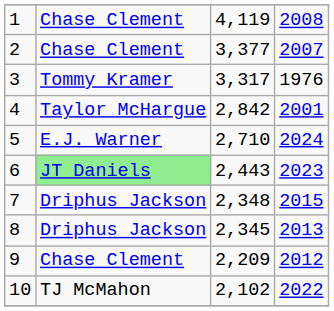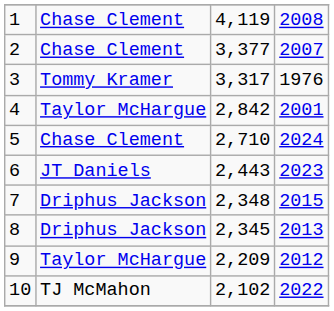5 | column 2: E.J. Warner -> Chase Clement
6 | column 2: lightgreen background -> no background
9 | column 2: Chase Clement -> Taylor McHargue
